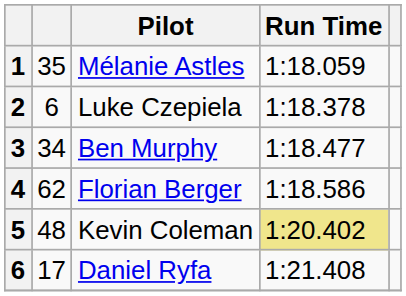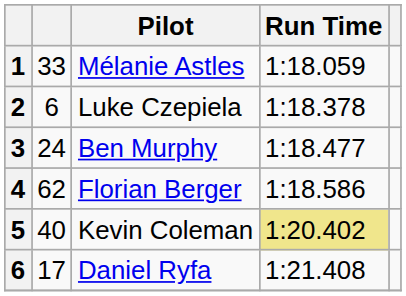Mélanie Astles | column 2: 35 -> 33
Ben Murphy | column 2: 34 -> 24
Kevin Coleman | column 2: 48 -> 40
